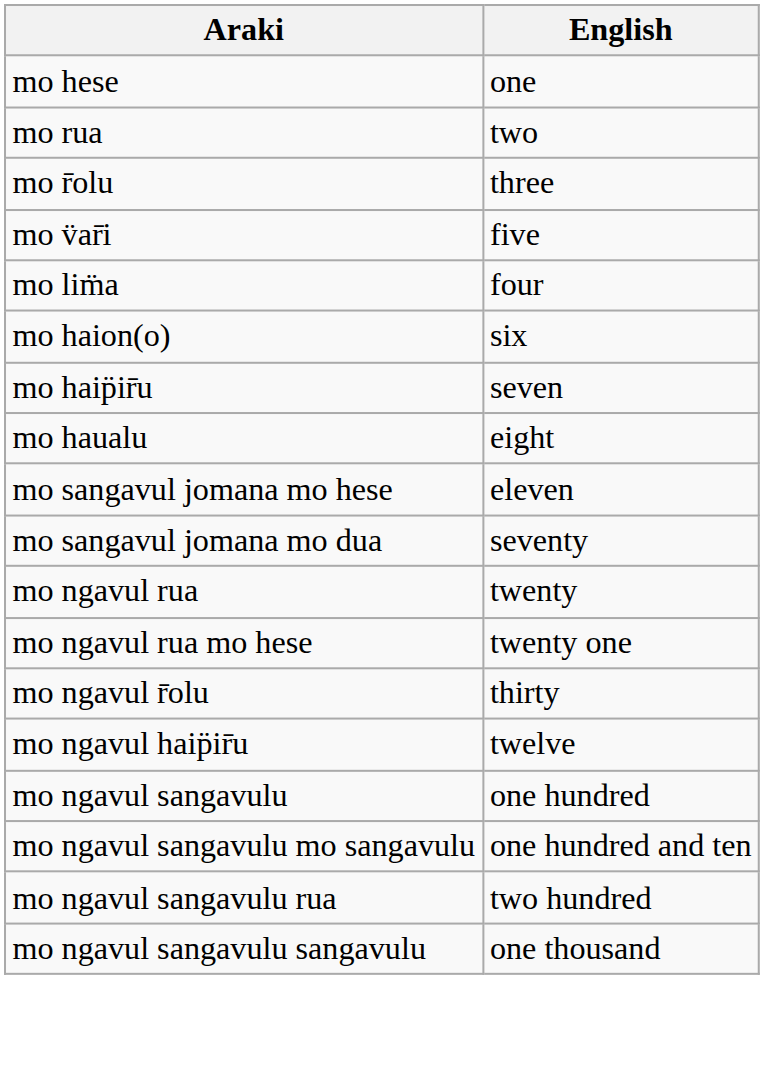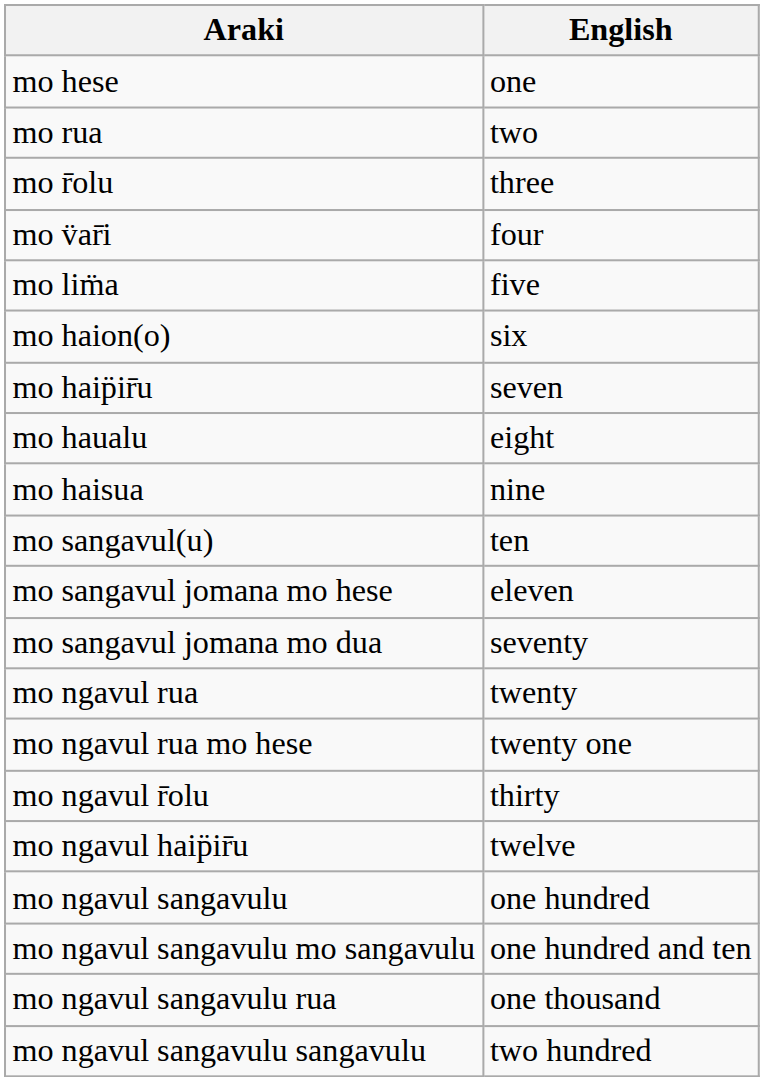mo v̈ar̄i | English: five -> four
mo lim̈a | English: four -> five
+ row: mo haisua | nine
+ row: mo sangavul(u) | ten
mo ngavul sangavulu rua | English: two hundred -> one thousand
mo ngavul sangavulu sangavulu | English: one thousand -> two hundred
